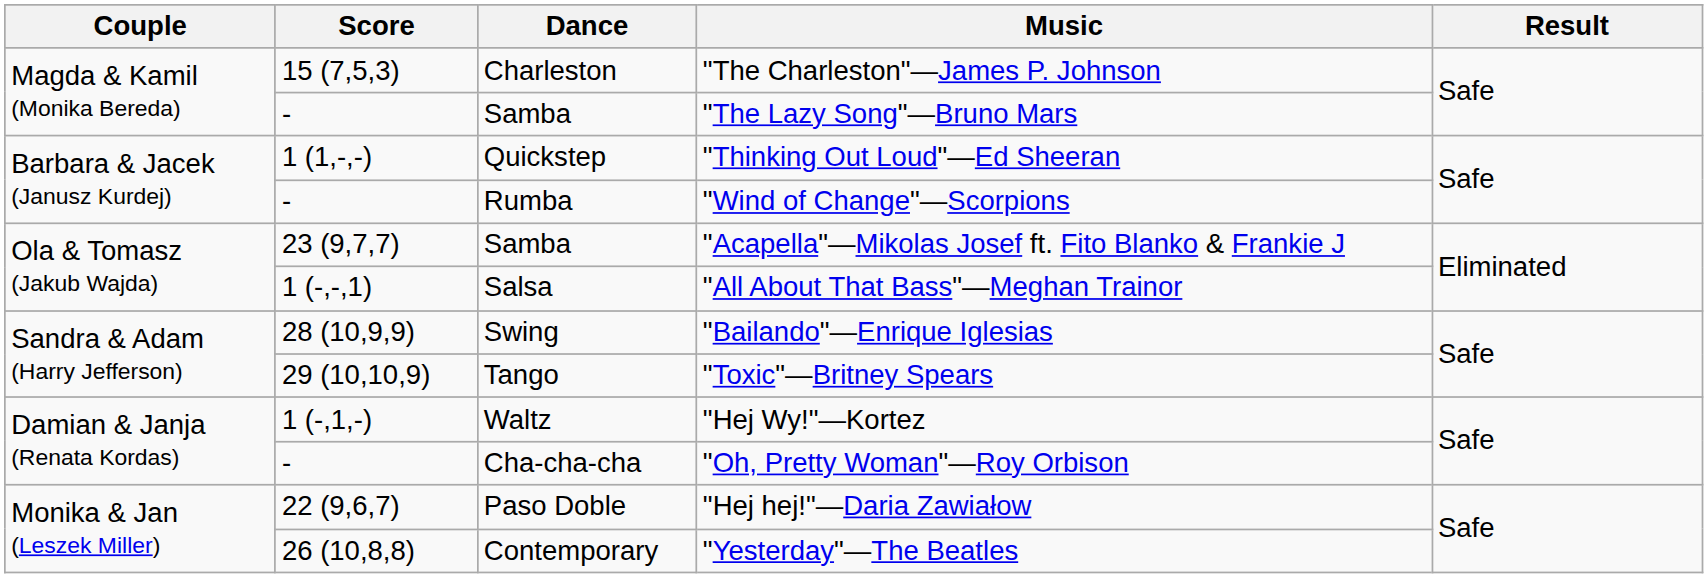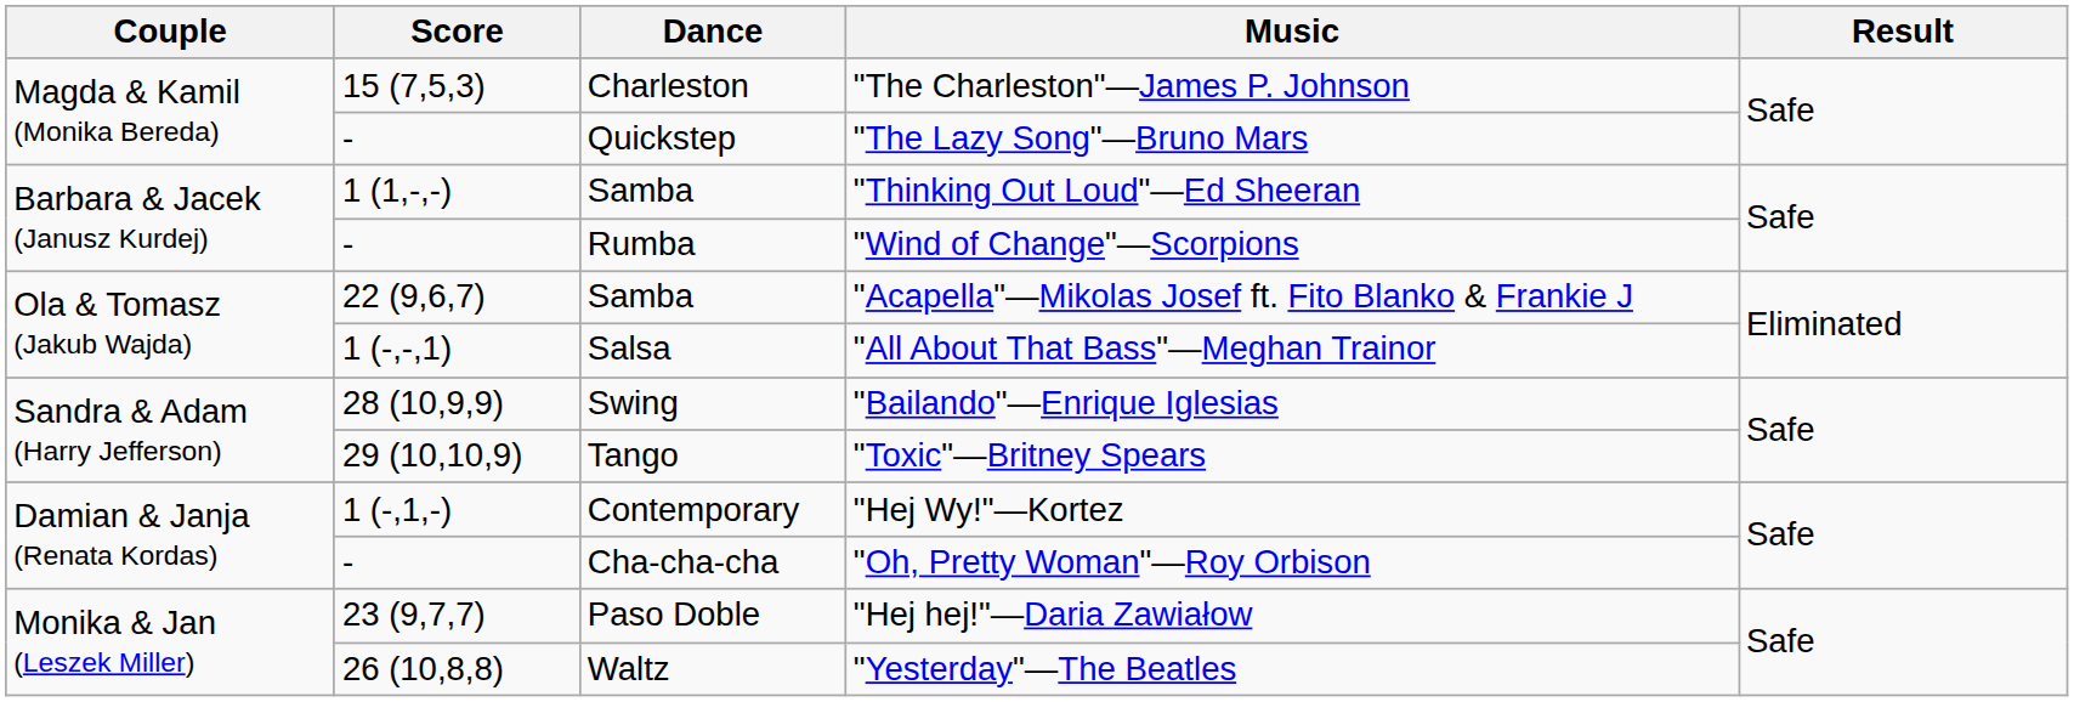"The Lazy Song"—Bruno Mars | Dance: Samba -> Quickstep
"Thinking Out Loud"—Ed Sheeran | Dance: Quickstep -> Samba
"Acapella"—Mikolas Josef ft. Fito Blanko & Frankie J | Score: 23 (9,7,7) -> 22 (9,6,7)
"Hej Wy!"—Kortez | Dance: Waltz -> Contemporary
"Hej hej!"—Daria Zawiałow | Score: 22 (9,6,7) -> 23 (9,7,7)
"Yesterday"—The Beatles | Dance: Contemporary -> Waltz
